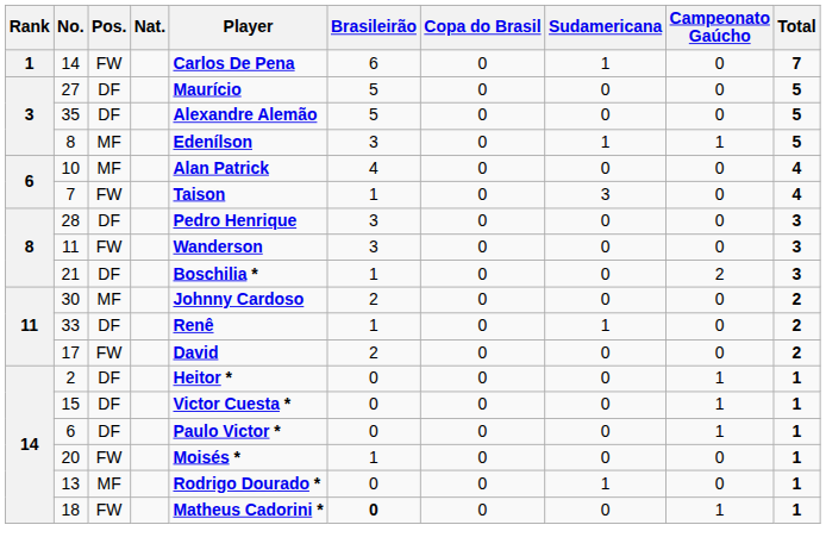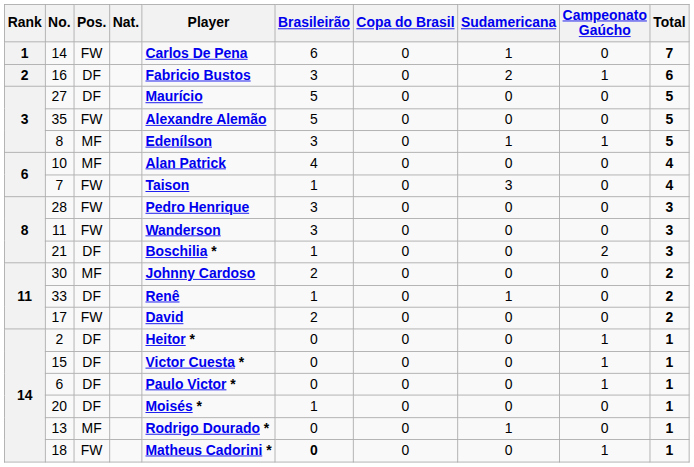+ row: 2 | 16 | DF | Fabricio Bustos | 3 | 0 | 2 | 1 | 6
35 | Pos.: DF -> FW
28 | Pos.: DF -> FW
20 | Pos.: FW -> DF
